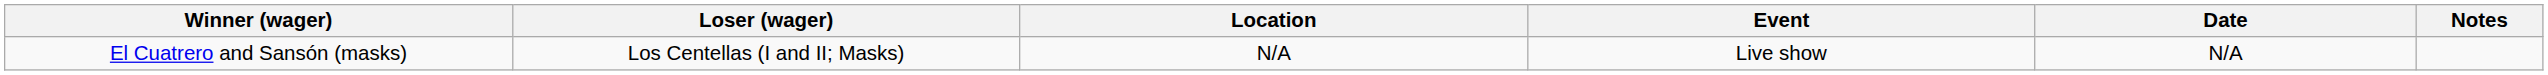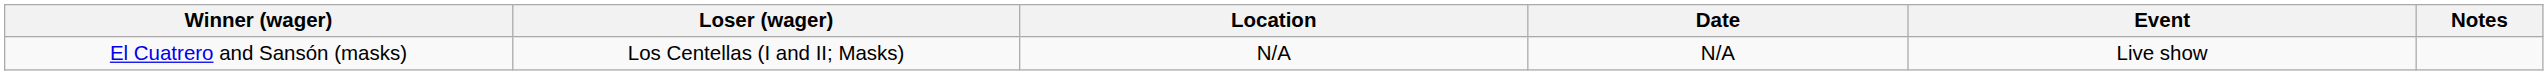columns swapped: Event <-> Date
